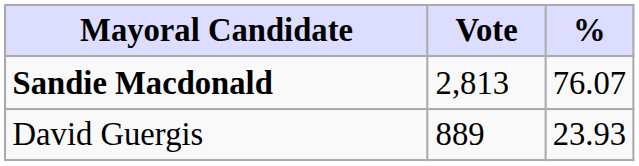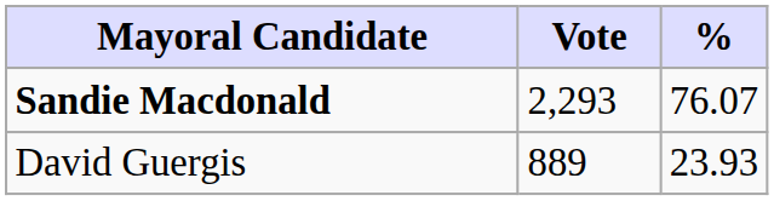Sandie Macdonald | Vote: 2,813 -> 2,293
